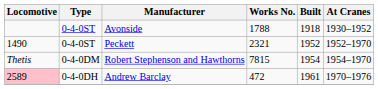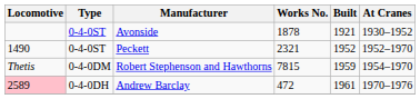Avonside | Works No.: 1788 -> 1878
Avonside | Built: 1918 -> 1921
Robert Stephenson and Hawthorns | Built: 1954 -> 1959
